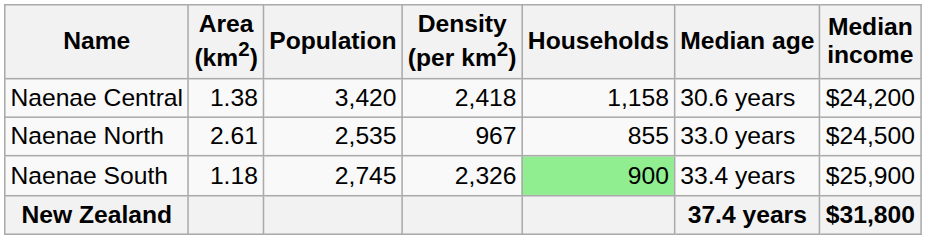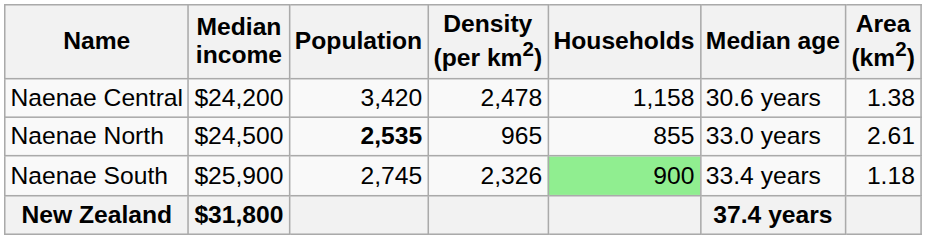columns swapped: Area (km2) <-> Median income
Naenae Central | Density (per km2): 2,418 -> 2,478
Naenae North | Population: normal -> bold
Naenae North | Density (per km2): 967 -> 965
